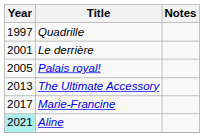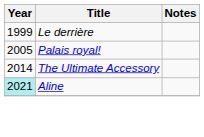- row: 1997 | Quadrille
Le derrière | Year: 2001 -> 1999
The Ultimate Accessory | Year: 2013 -> 2014
- row: 2017 | Marie-Francine
